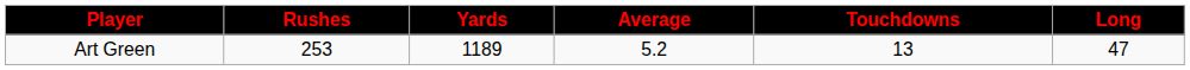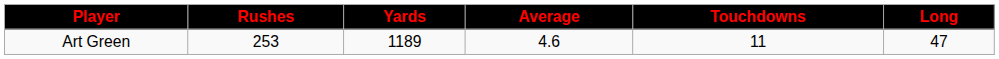Art Green | Average: 5.2 -> 4.6
Art Green | Touchdowns: 13 -> 11
